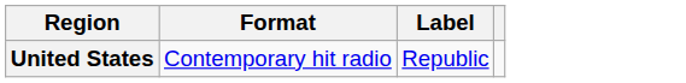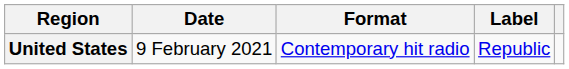+ column: Date | 9 February 2021
